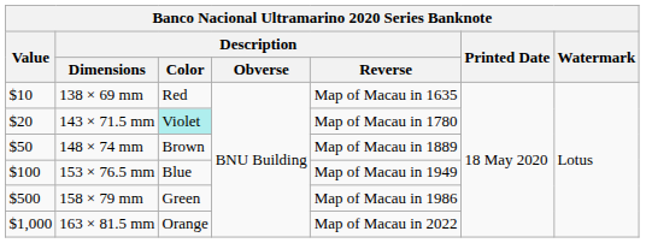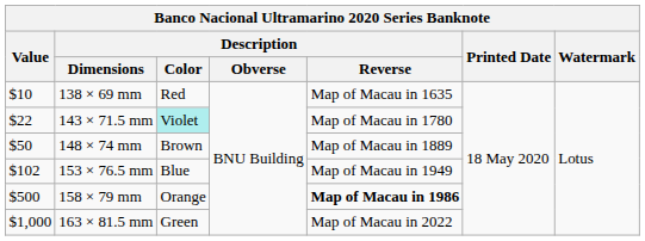143 × 71.5 mm | Value: $20 -> $22
153 × 76.5 mm | Value: $100 -> $102
158 × 79 mm | Description / Color: Green -> Orange
158 × 79 mm | Description / Reverse: normal -> bold
163 × 81.5 mm | Description / Color: Orange -> Green
